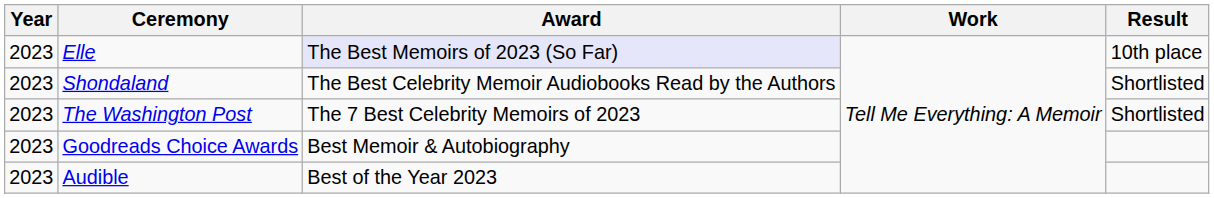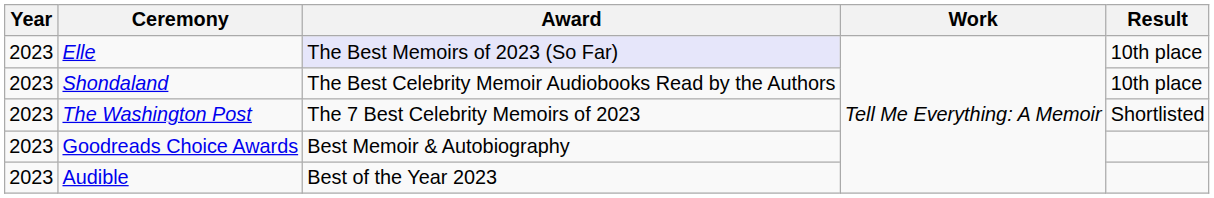Shondaland | Result: Shortlisted -> 10th place
